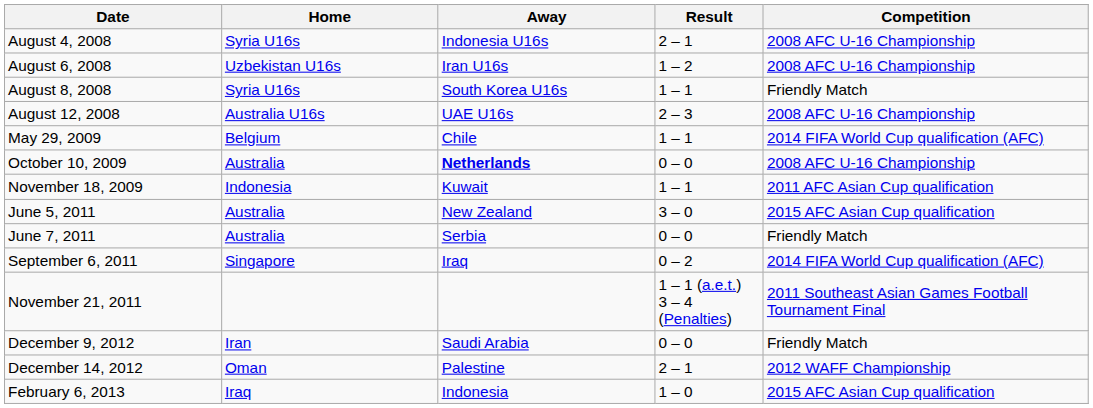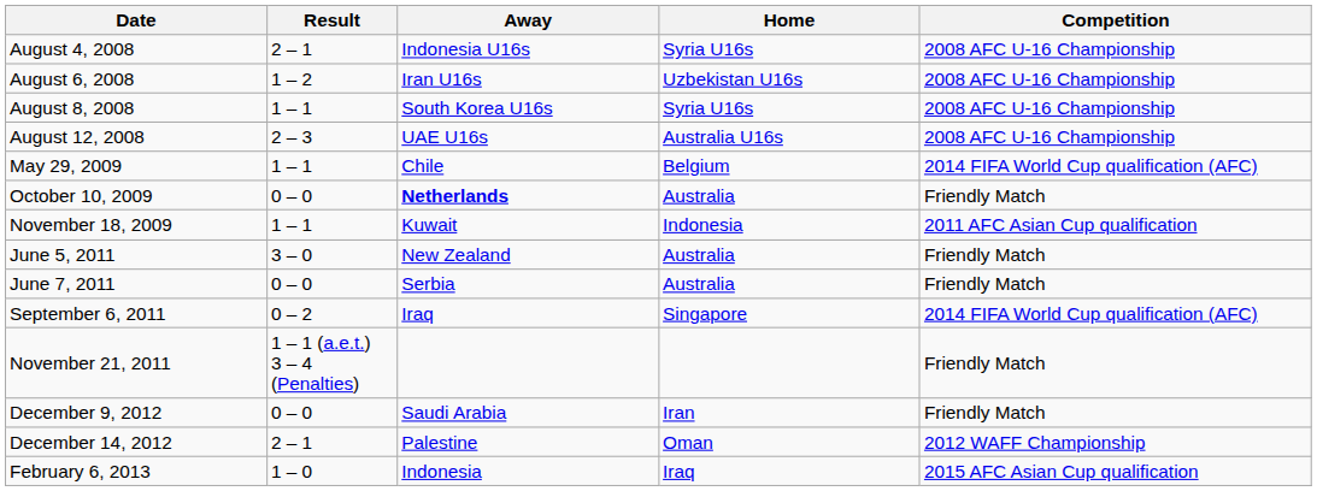columns swapped: Home <-> Result
August 8, 2008 | Competition: Friendly Match -> 2008 AFC U-16 Championship
October 10, 2009 | Competition: 2008 AFC U-16 Championship -> Friendly Match
June 5, 2011 | Competition: 2015 AFC Asian Cup qualification -> Friendly Match
November 21, 2011 | Competition: 2011 Southeast Asian Games Football Tournament Final -> Friendly Match
